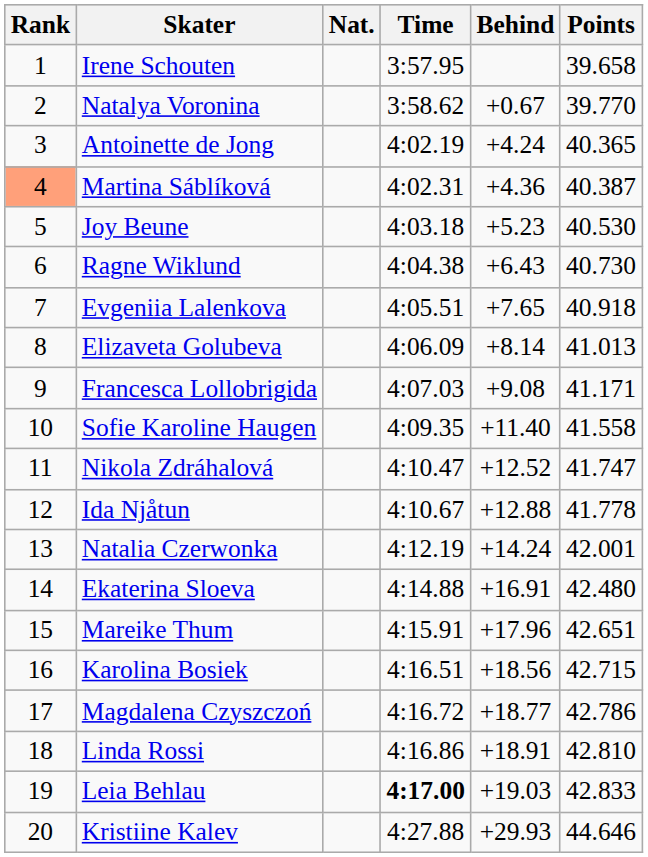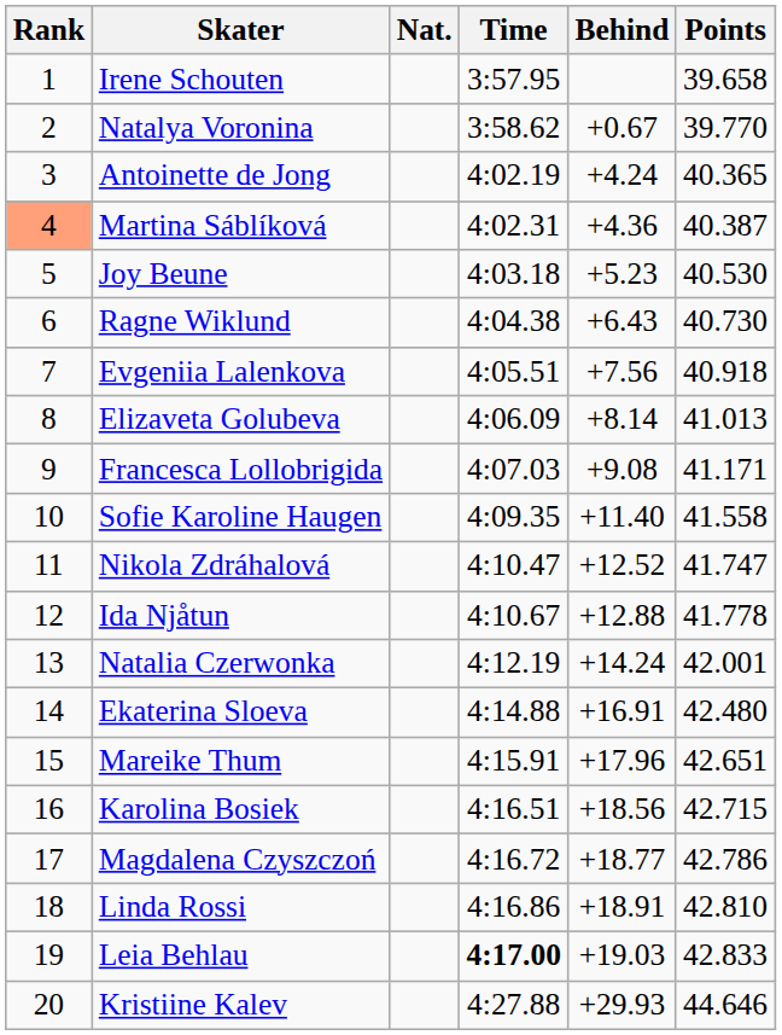Evgeniia Lalenkova | Behind: +7.65 -> +7.56
